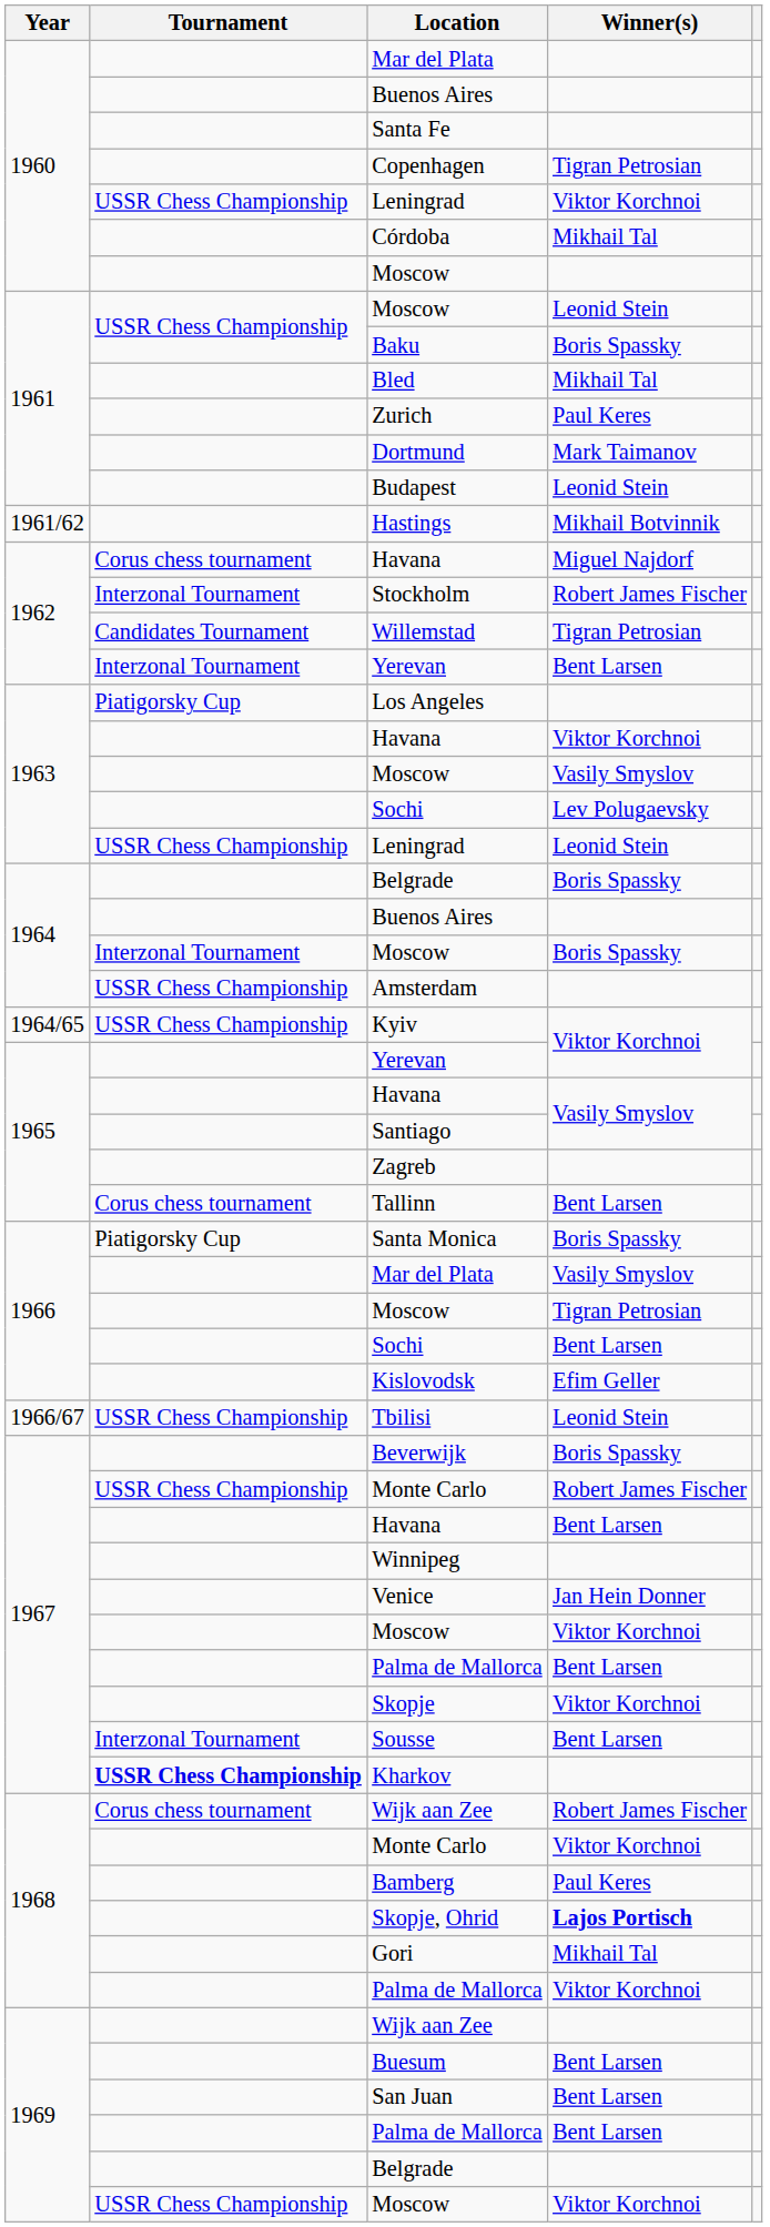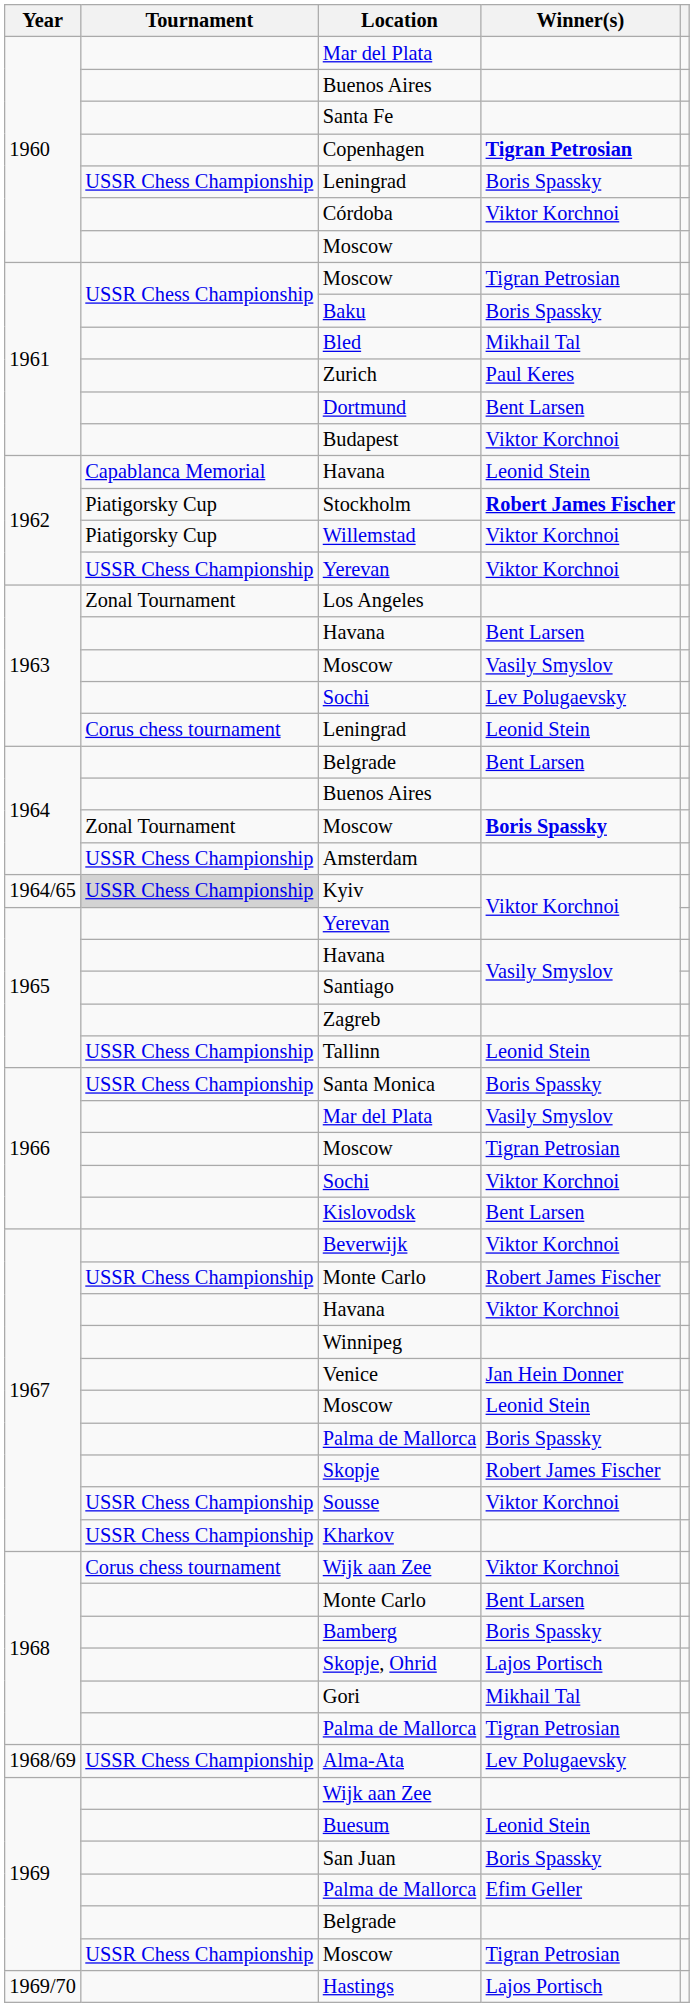Copenhagen | Winner(s): normal -> bold
1960 / Leningrad | Winner(s): Viktor Korchnoi -> Boris Spassky
Córdoba | Winner(s): Mikhail Tal -> Viktor Korchnoi
1961 / Moscow | Winner(s): Leonid Stein -> Tigran Petrosian
Dortmund | Winner(s): Mark Taimanov -> Bent Larsen
Budapest | Winner(s): Leonid Stein -> Viktor Korchnoi
- row: 1961/62 | Hastings | Mikhail Botvinnik
1962 / Havana | Tournament: Corus chess tournament -> Capablanca Memorial
1962 / Havana | Winner(s): Miguel Najdorf -> Leonid Stein
Stockholm | Tournament: Interzonal Tournament -> Piatigorsky Cup
Stockholm | Winner(s): normal -> bold
Willemstad | Tournament: Candidates Tournament -> Piatigorsky Cup
Willemstad | Winner(s): Tigran Petrosian -> Viktor Korchnoi
1962 / Yerevan | Tournament: Interzonal Tournament -> USSR Chess Championship
1962 / Yerevan | Winner(s): Bent Larsen -> Viktor Korchnoi
Los Angeles | Tournament: Piatigorsky Cup -> Zonal Tournament
1963 / Havana | Winner(s): Viktor Korchnoi -> Bent Larsen
1963 / Leningrad | Tournament: USSR Chess Championship -> Corus chess tournament
1964 / Belgrade | Winner(s): Boris Spassky -> Bent Larsen
1964 / Moscow | Tournament: Interzonal Tournament -> Zonal Tournament
1964 / Moscow | Winner(s): normal -> bold
Kyiv | Tournament: no background -> lightgrey background
Tallinn | Tournament: Corus chess tournament -> USSR Chess Championship
Tallinn | Winner(s): Bent Larsen -> Leonid Stein
Santa Monica | Tournament: Piatigorsky Cup -> USSR Chess Championship
1966 / Sochi | Winner(s): Bent Larsen -> Viktor Korchnoi
Kislovodsk | Winner(s): Efim Geller -> Bent Larsen
- row: 1966/67 | USSR Chess Championship | Tbilisi | Leonid Stein
Beverwijk | Winner(s): Boris Spassky -> Viktor Korchnoi
1967 / Havana | Winner(s): Bent Larsen -> Viktor Korchnoi
1967 / Moscow | Winner(s): Viktor Korchnoi -> Leonid Stein
1967 / Palma de Mallorca | Winner(s): Bent Larsen -> Boris Spassky
Skopje | Winner(s): Viktor Korchnoi -> Robert James Fischer
Sousse | Tournament: Interzonal Tournament -> USSR Chess Championship
Sousse | Winner(s): Bent Larsen -> Viktor Korchnoi
Kharkov | Tournament: bold -> normal
1968 / Wijk aan Zee | Winner(s): Robert James Fischer -> Viktor Korchnoi
1968 / Monte Carlo | Winner(s): Viktor Korchnoi -> Bent Larsen
Bamberg | Winner(s): Paul Keres -> Boris Spassky
Skopje, Ohrid | Winner(s): bold -> normal
1968 / Palma de Mallorca | Winner(s): Viktor Korchnoi -> Tigran Petrosian
+ row: 1968/69 | USSR Chess Championship | Alma-Ata | Lev Polugaevsky
Buesum | Winner(s): Bent Larsen -> Leonid Stein
San Juan | Winner(s): Bent Larsen -> Boris Spassky
1969 / Palma de Mallorca | Winner(s): Bent Larsen -> Efim Geller
1969 / Moscow | Winner(s): Viktor Korchnoi -> Tigran Petrosian
+ row: 1969/70 | Hastings | Lajos Portisch
